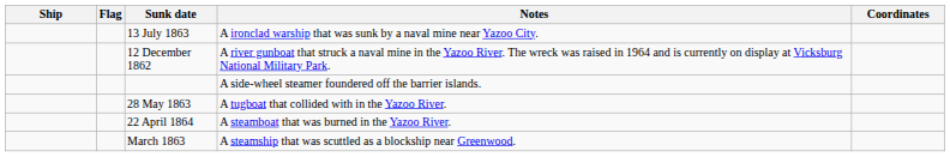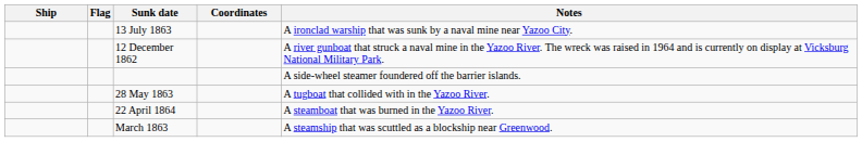columns swapped: Notes <-> Coordinates
